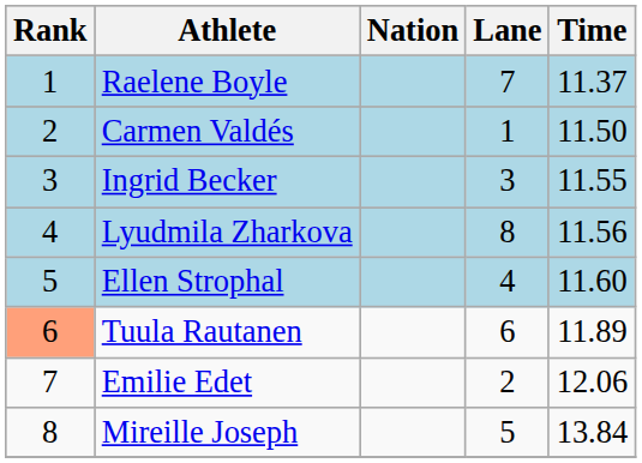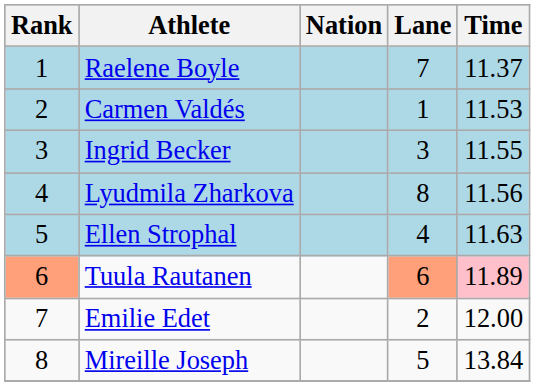Carmen Valdés | Time: 11.50 -> 11.53
Ellen Strophal | Time: 11.60 -> 11.63
Tuula Rautanen | Lane: no background -> lightsalmon background
Tuula Rautanen | Time: no background -> pink background
Emilie Edet | Time: 12.06 -> 12.00
